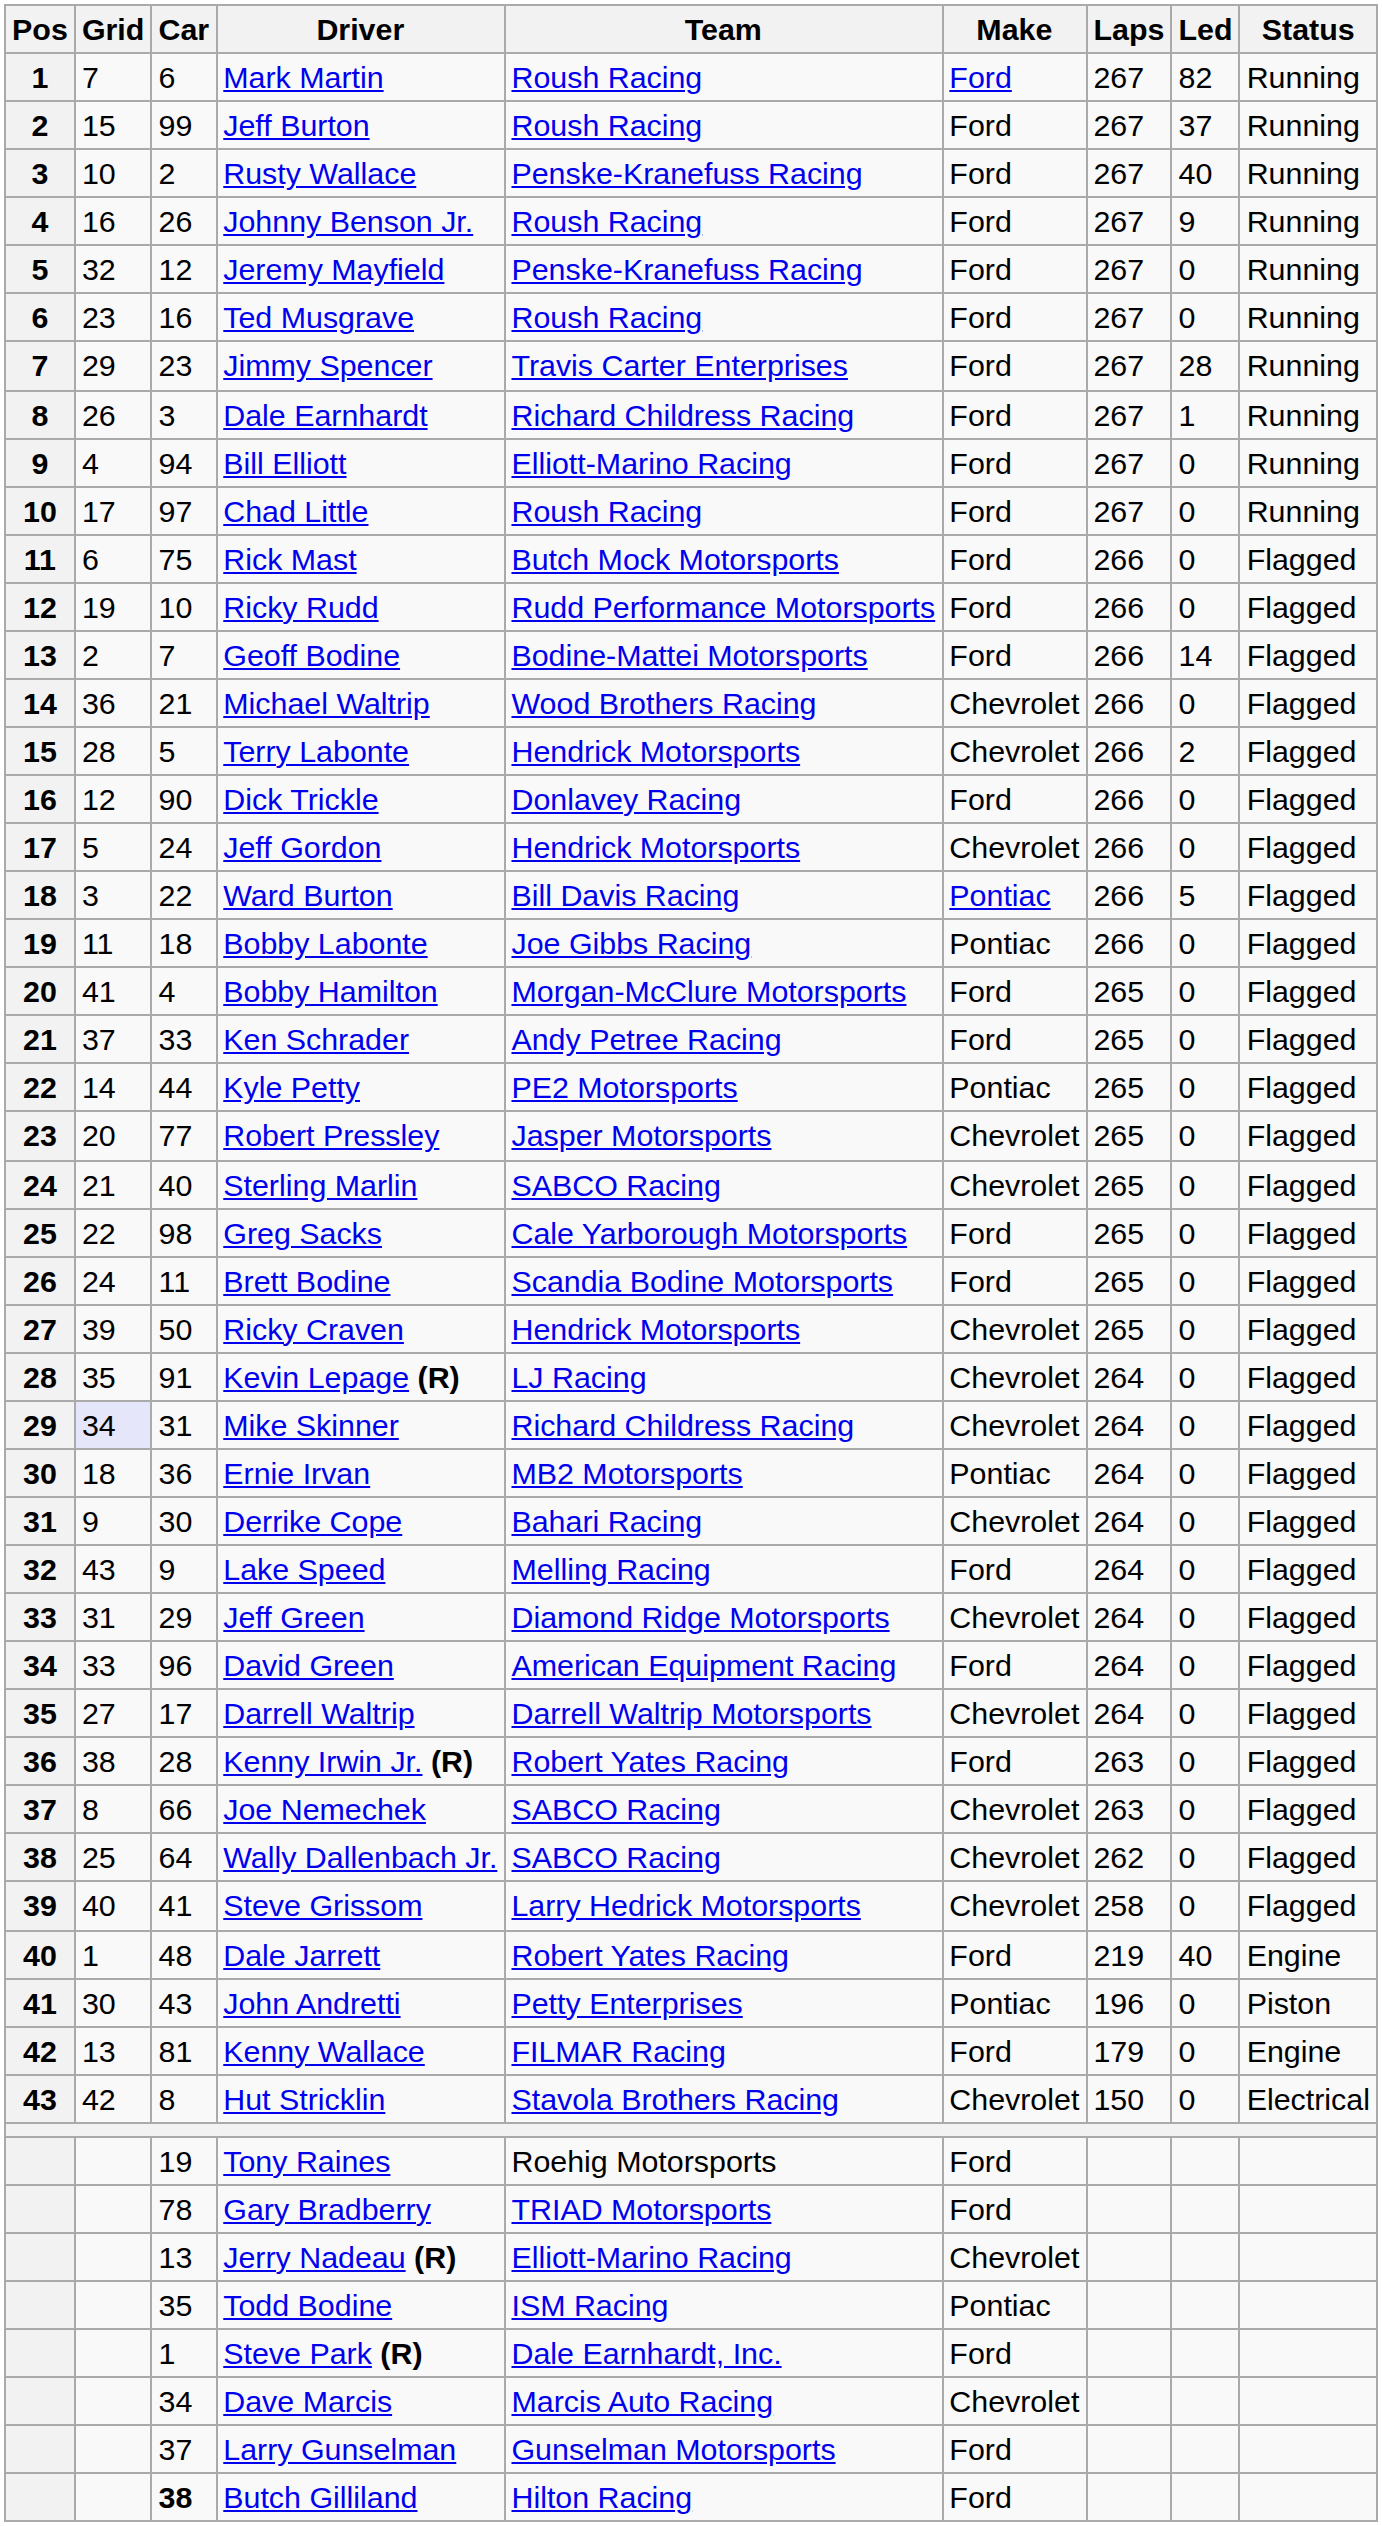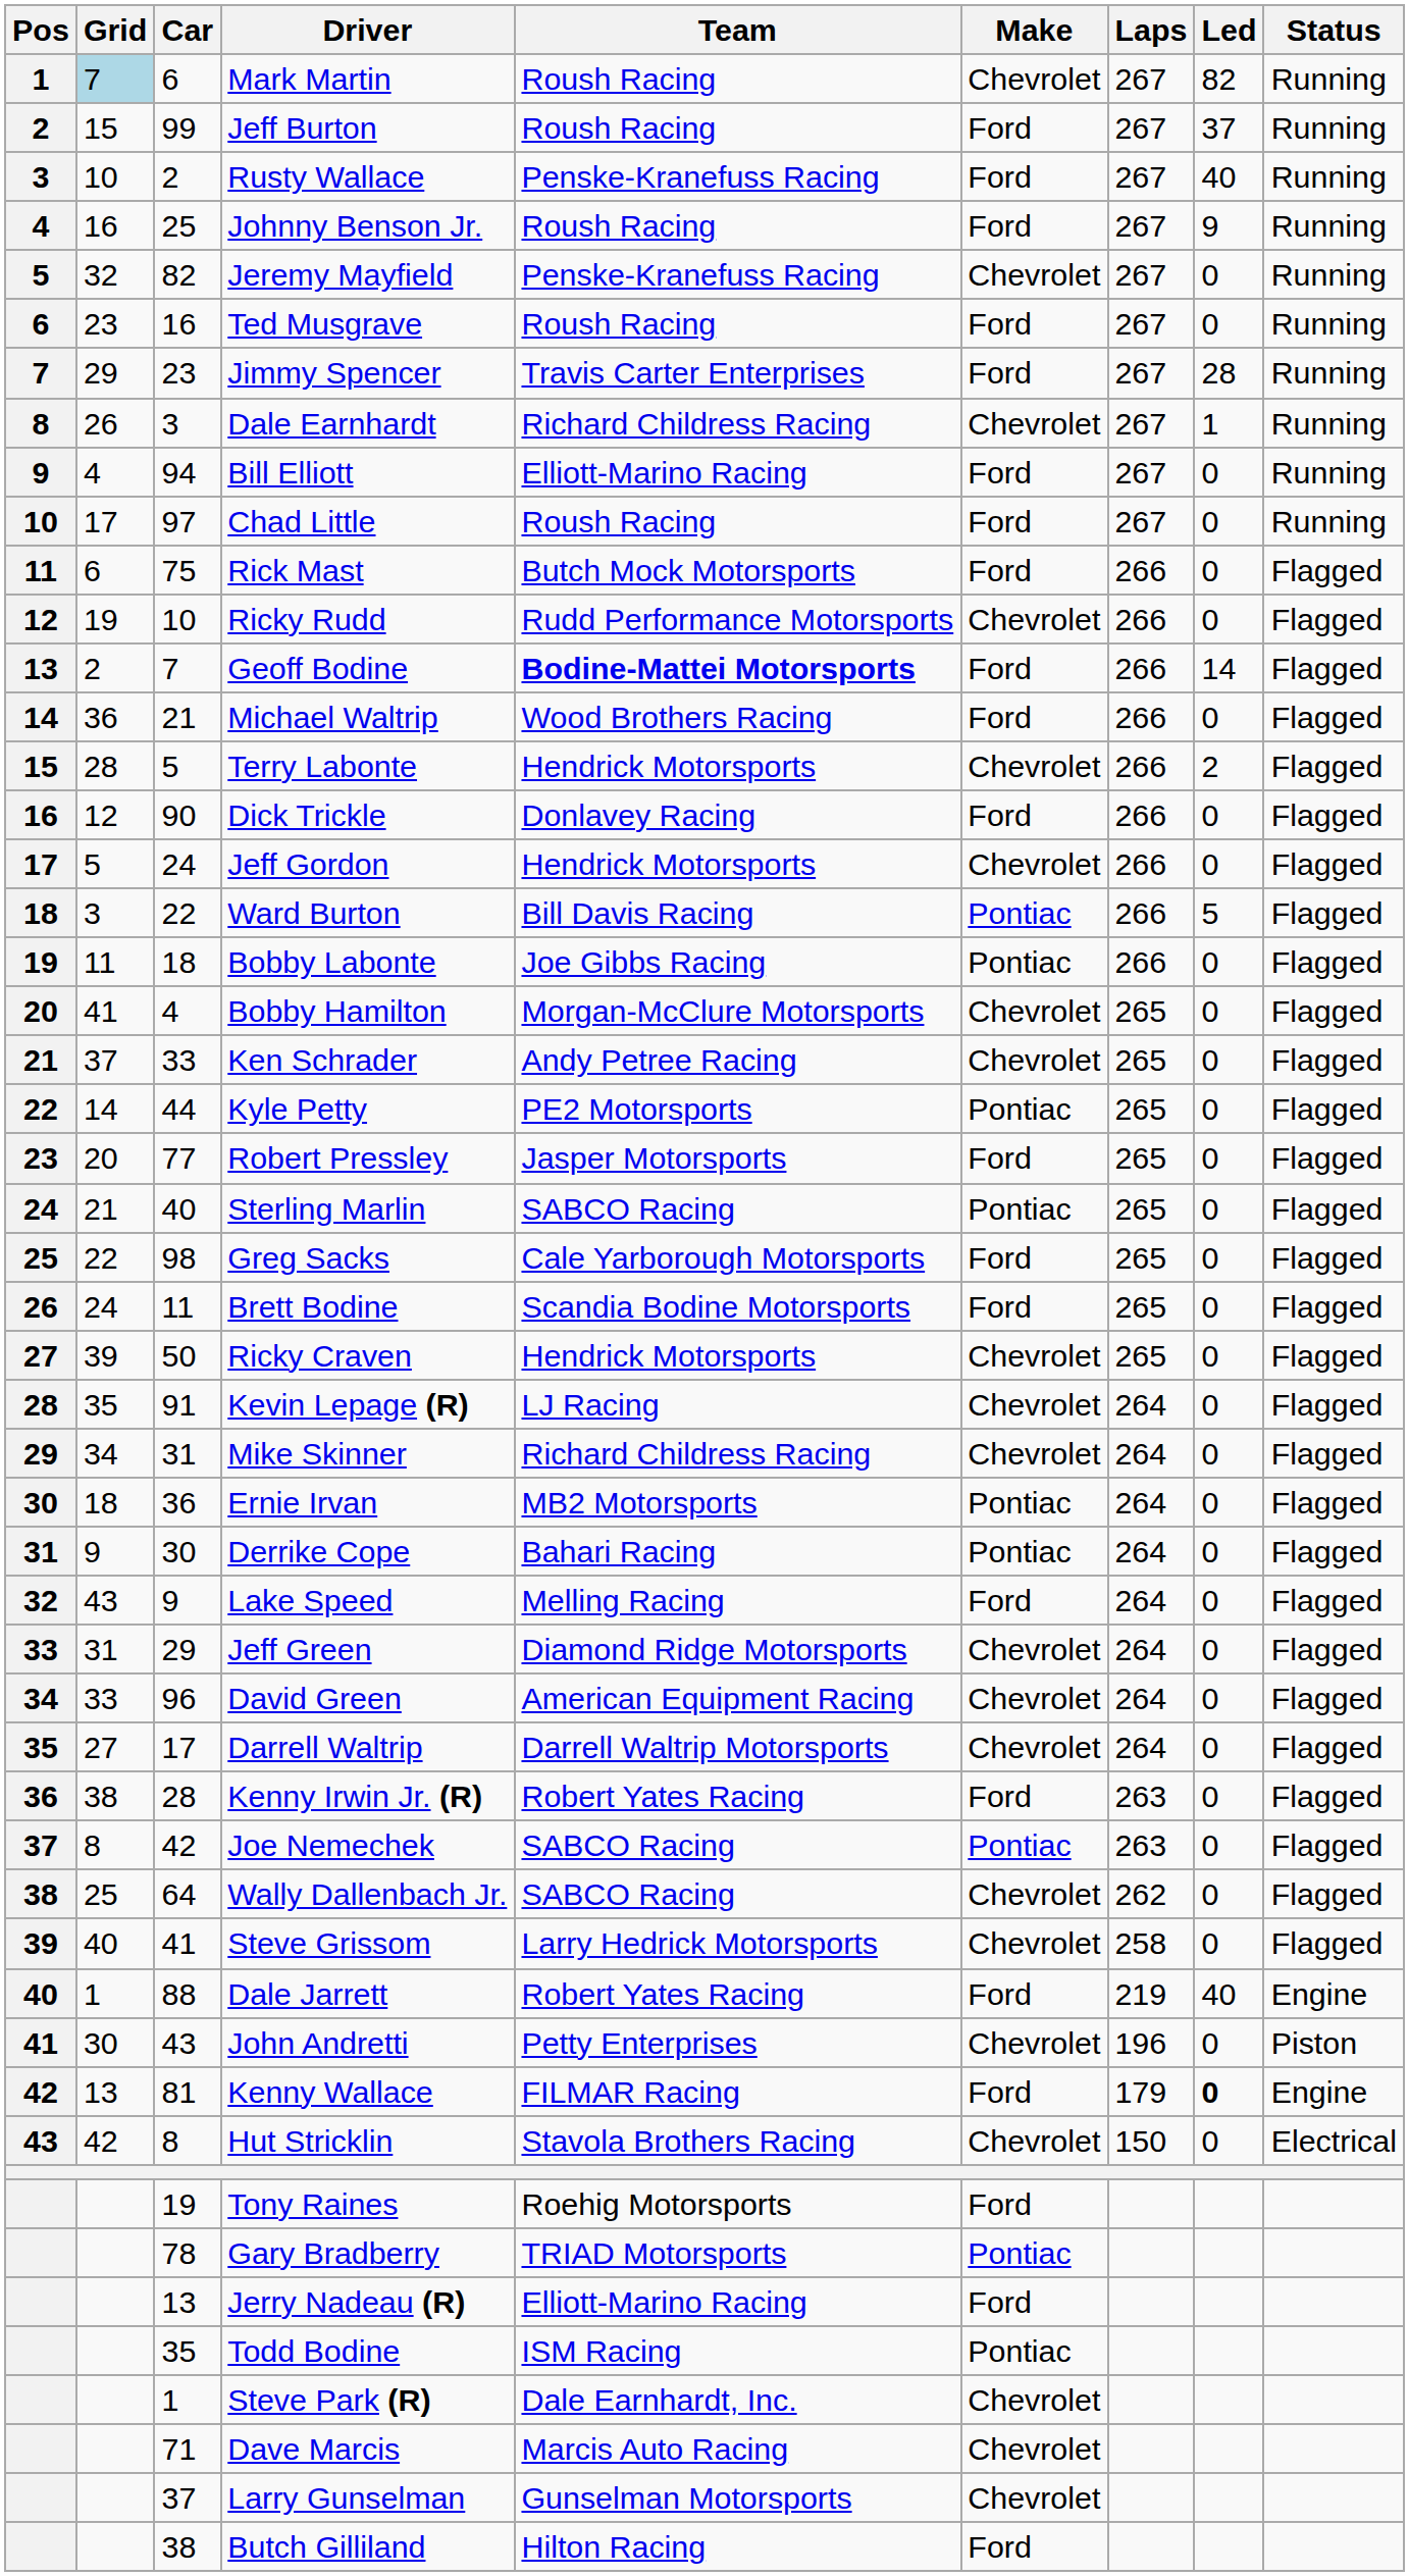Mark Martin | Grid: no background -> lightblue background
Mark Martin | Make: Ford -> Chevrolet
Johnny Benson Jr. | Car: 26 -> 25
Jeremy Mayfield | Car: 12 -> 82
Jeremy Mayfield | Make: Ford -> Chevrolet
Dale Earnhardt | Make: Ford -> Chevrolet
Ricky Rudd | Make: Ford -> Chevrolet
Geoff Bodine | Team: normal -> bold
Michael Waltrip | Make: Chevrolet -> Ford
Bobby Hamilton | Make: Ford -> Chevrolet
Ken Schrader | Make: Ford -> Chevrolet
Robert Pressley | Make: Chevrolet -> Ford
Sterling Marlin | Make: Chevrolet -> Pontiac
Mike Skinner | Grid: lavender background -> no background
Derrike Cope | Make: Chevrolet -> Pontiac
David Green | Make: Ford -> Chevrolet
Joe Nemechek | Car: 66 -> 42
Joe Nemechek | Make: Chevrolet -> Pontiac
Dale Jarrett | Car: 48 -> 88
John Andretti | Make: Pontiac -> Chevrolet
Kenny Wallace | Led: normal -> bold
Gary Bradberry | Make: Ford -> Pontiac
Jerry Nadeau (R) | Make: Chevrolet -> Ford
Steve Park (R) | Make: Ford -> Chevrolet
Dave Marcis | Car: 34 -> 71
Larry Gunselman | Make: Ford -> Chevrolet
Butch Gilliland | Car: bold -> normal
